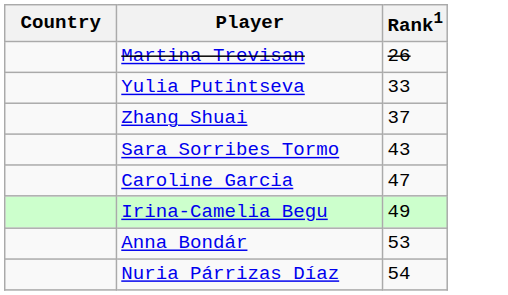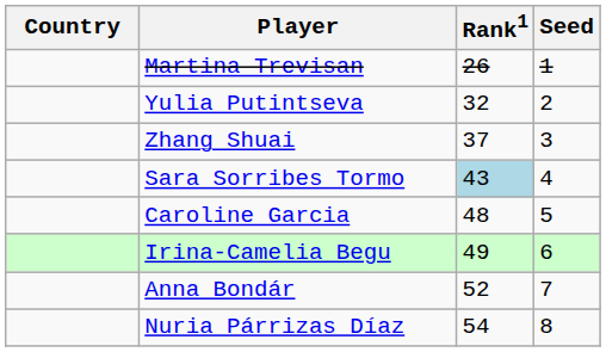+ column: Seed | 1 | 2 | 3 | 4 | 5 | 6 | 7 | 8
Yulia Putintseva | Rank1: 33 -> 32
Sara Sorribes Tormo | Rank1: no background -> lightblue background
Caroline Garcia | Rank1: 47 -> 48
Anna Bondár | Rank1: 53 -> 52
